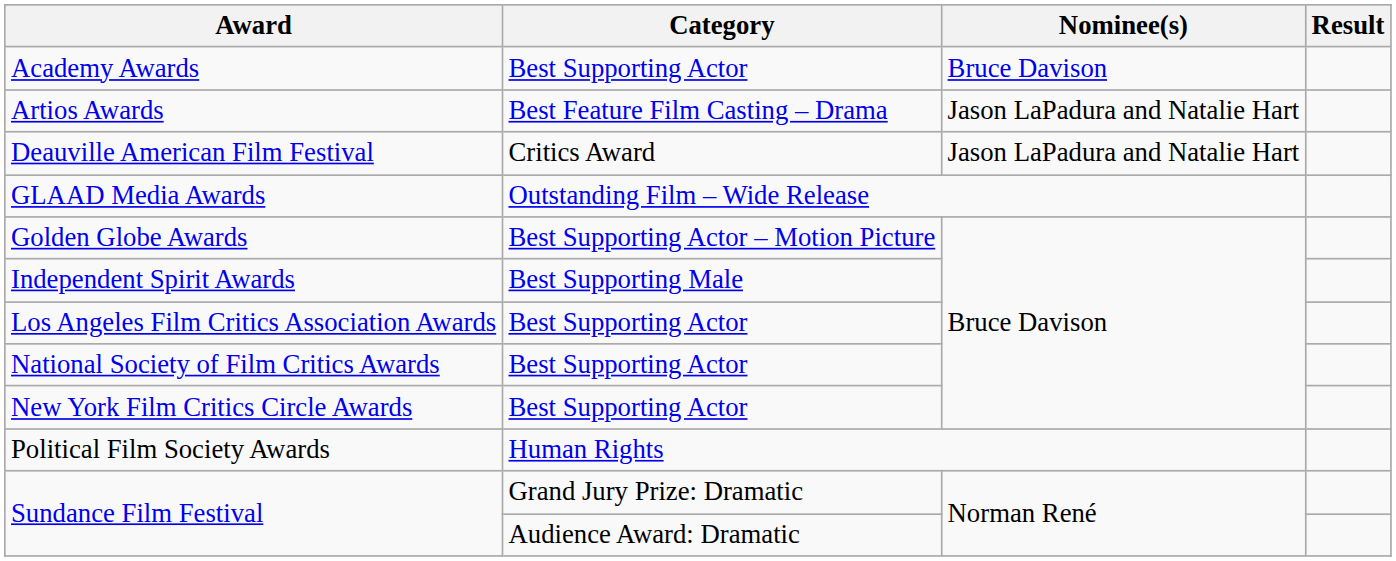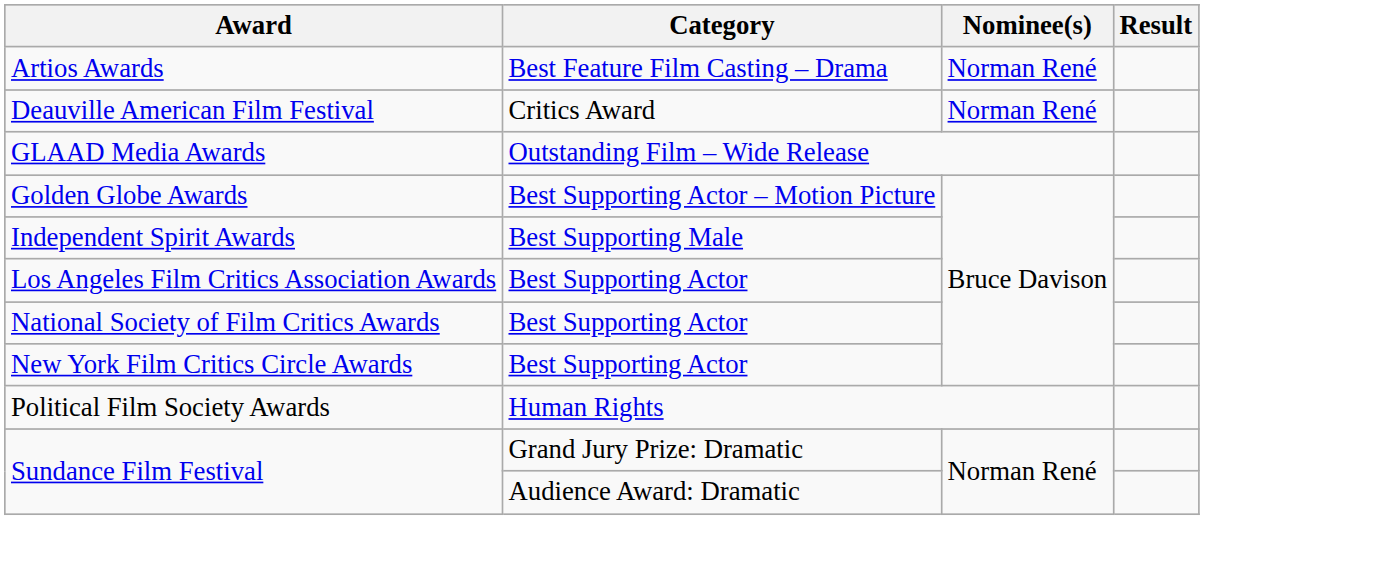- row: Academy Awards | Best Supporting Actor | Bruce Davison
Artios Awards | Nominee(s): Jason LaPadura and Natalie Hart -> Norman René
Deauville American Film Festival | Nominee(s): Jason LaPadura and Natalie Hart -> Norman René
